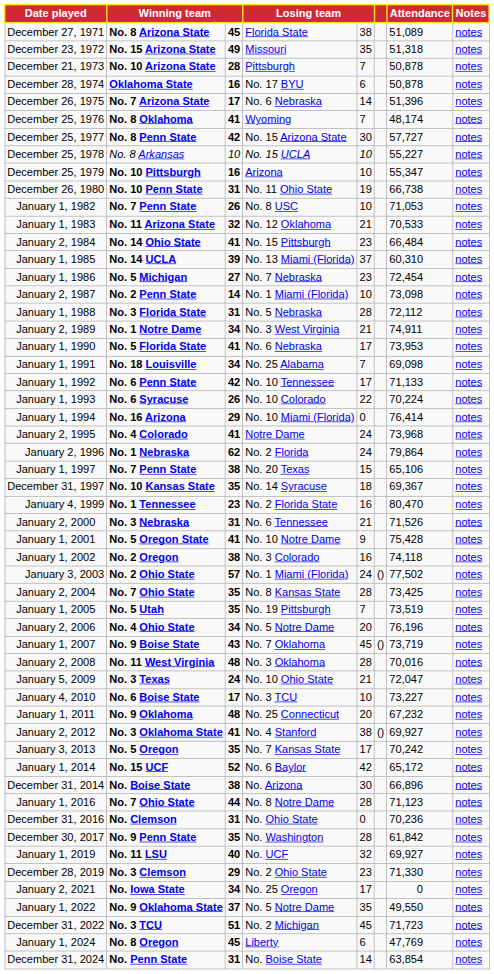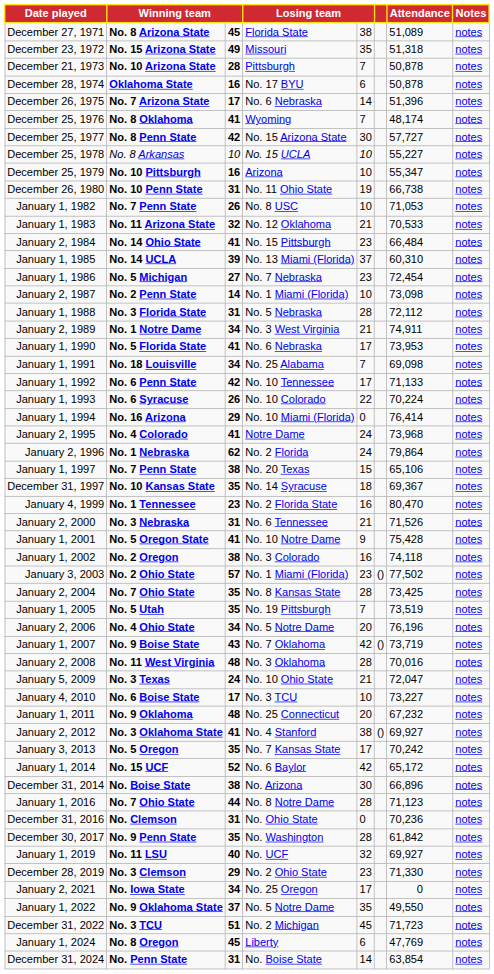January 3, 2003 | column 5: 24 -> 23
January 1, 2007 | column 5: 45 -> 42
